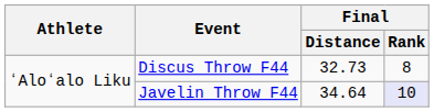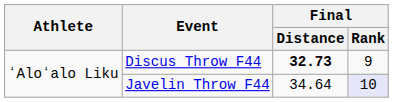Discus Throw F44 | Final / Distance: normal -> bold
Discus Throw F44 | Final / Rank: 8 -> 9
